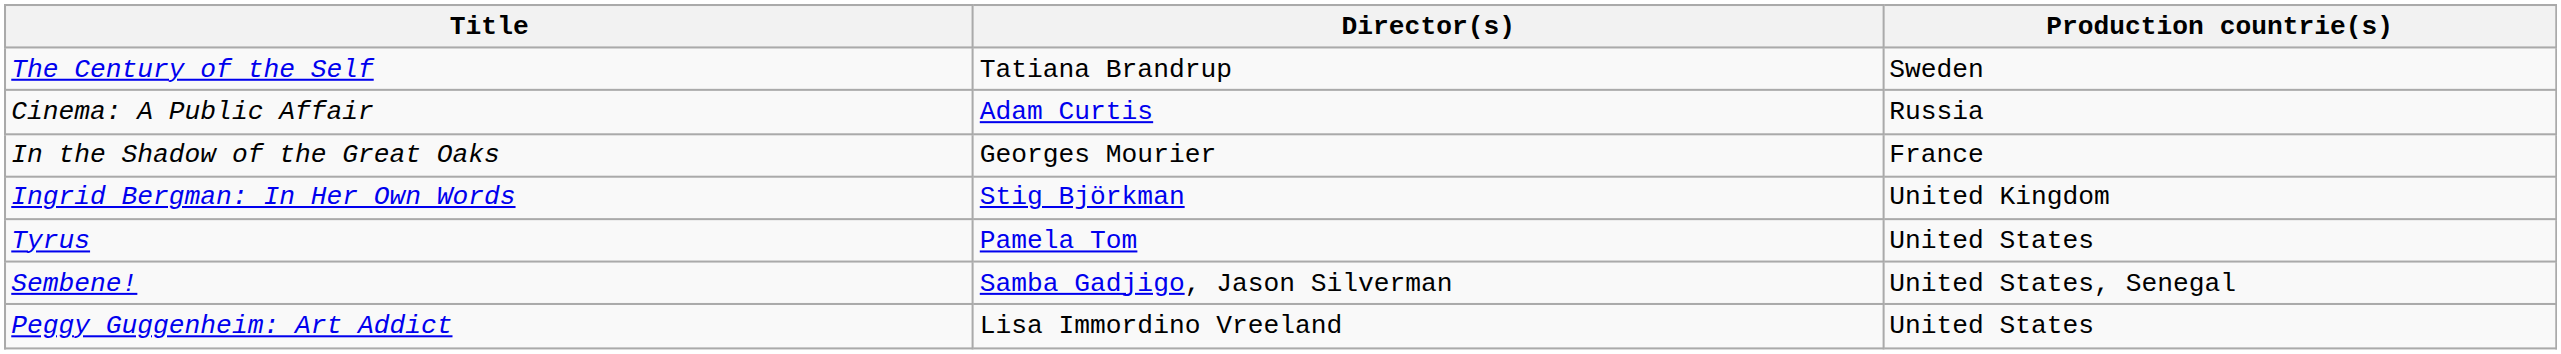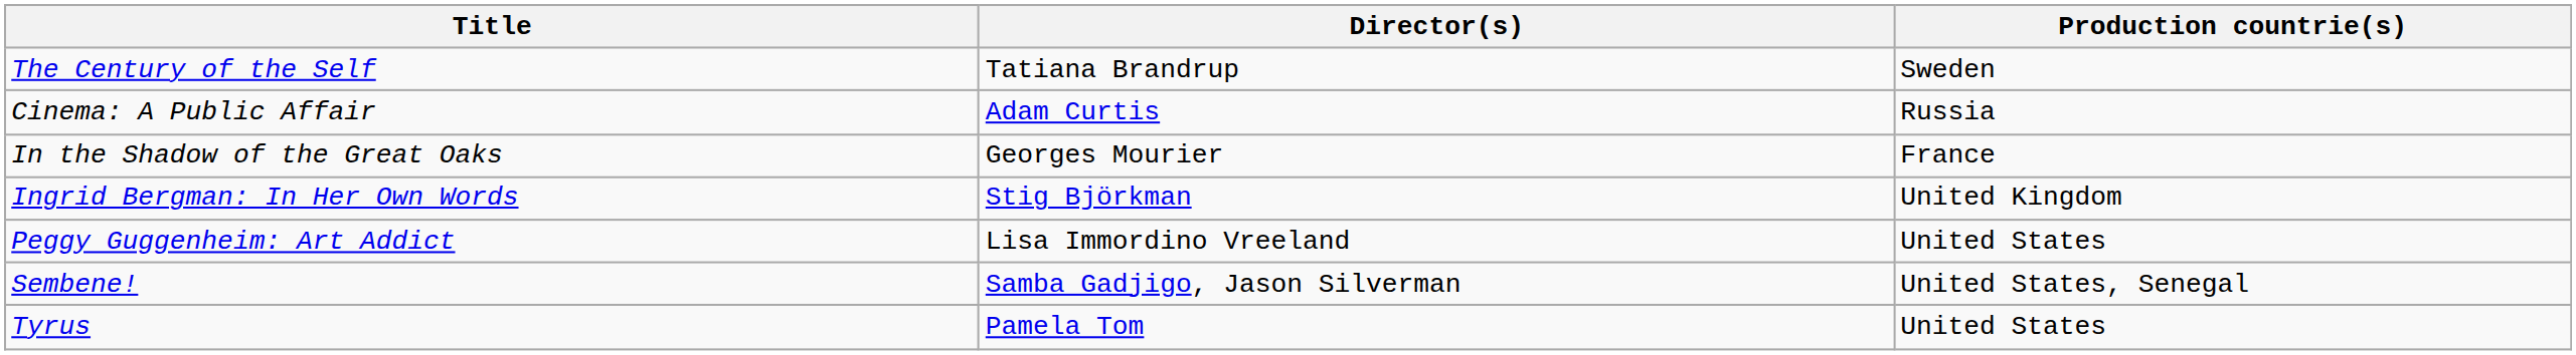rows swapped: Peggy Guggenheim: Art Addict <-> Tyrus
